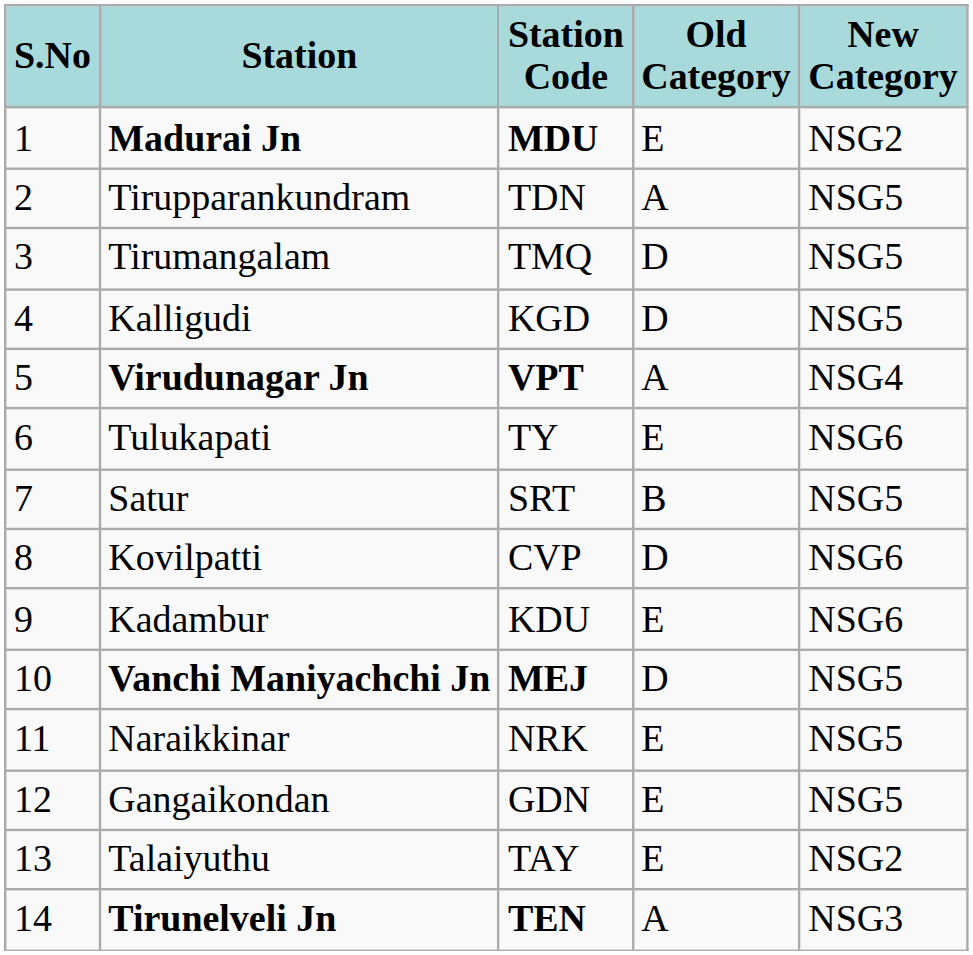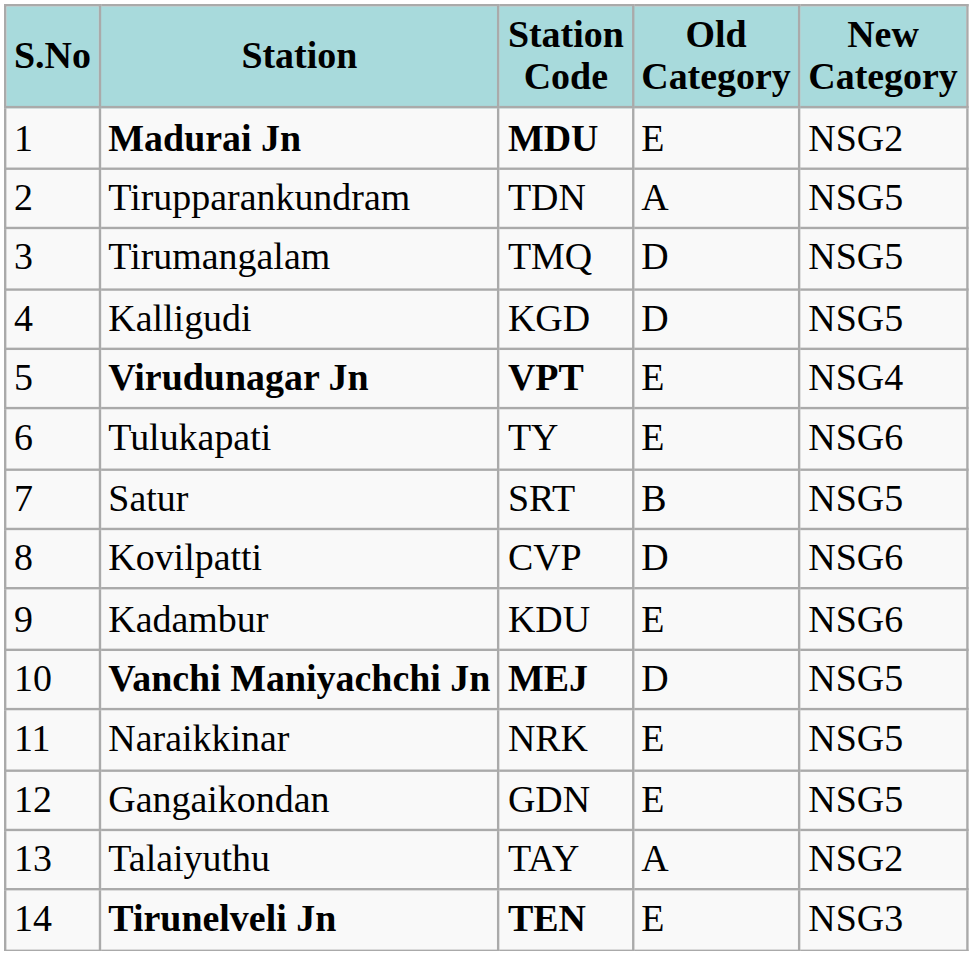Virudunagar Jn | Old Category: A -> E
Talaiyuthu | Old Category: E -> A
Tirunelveli Jn | Old Category: A -> E
